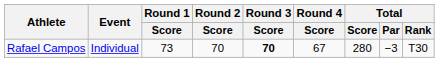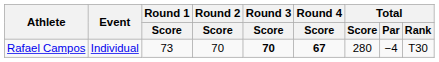Rafael Campos | Round 4 / Score: normal -> bold
Rafael Campos | Total / Par: −3 -> −4
